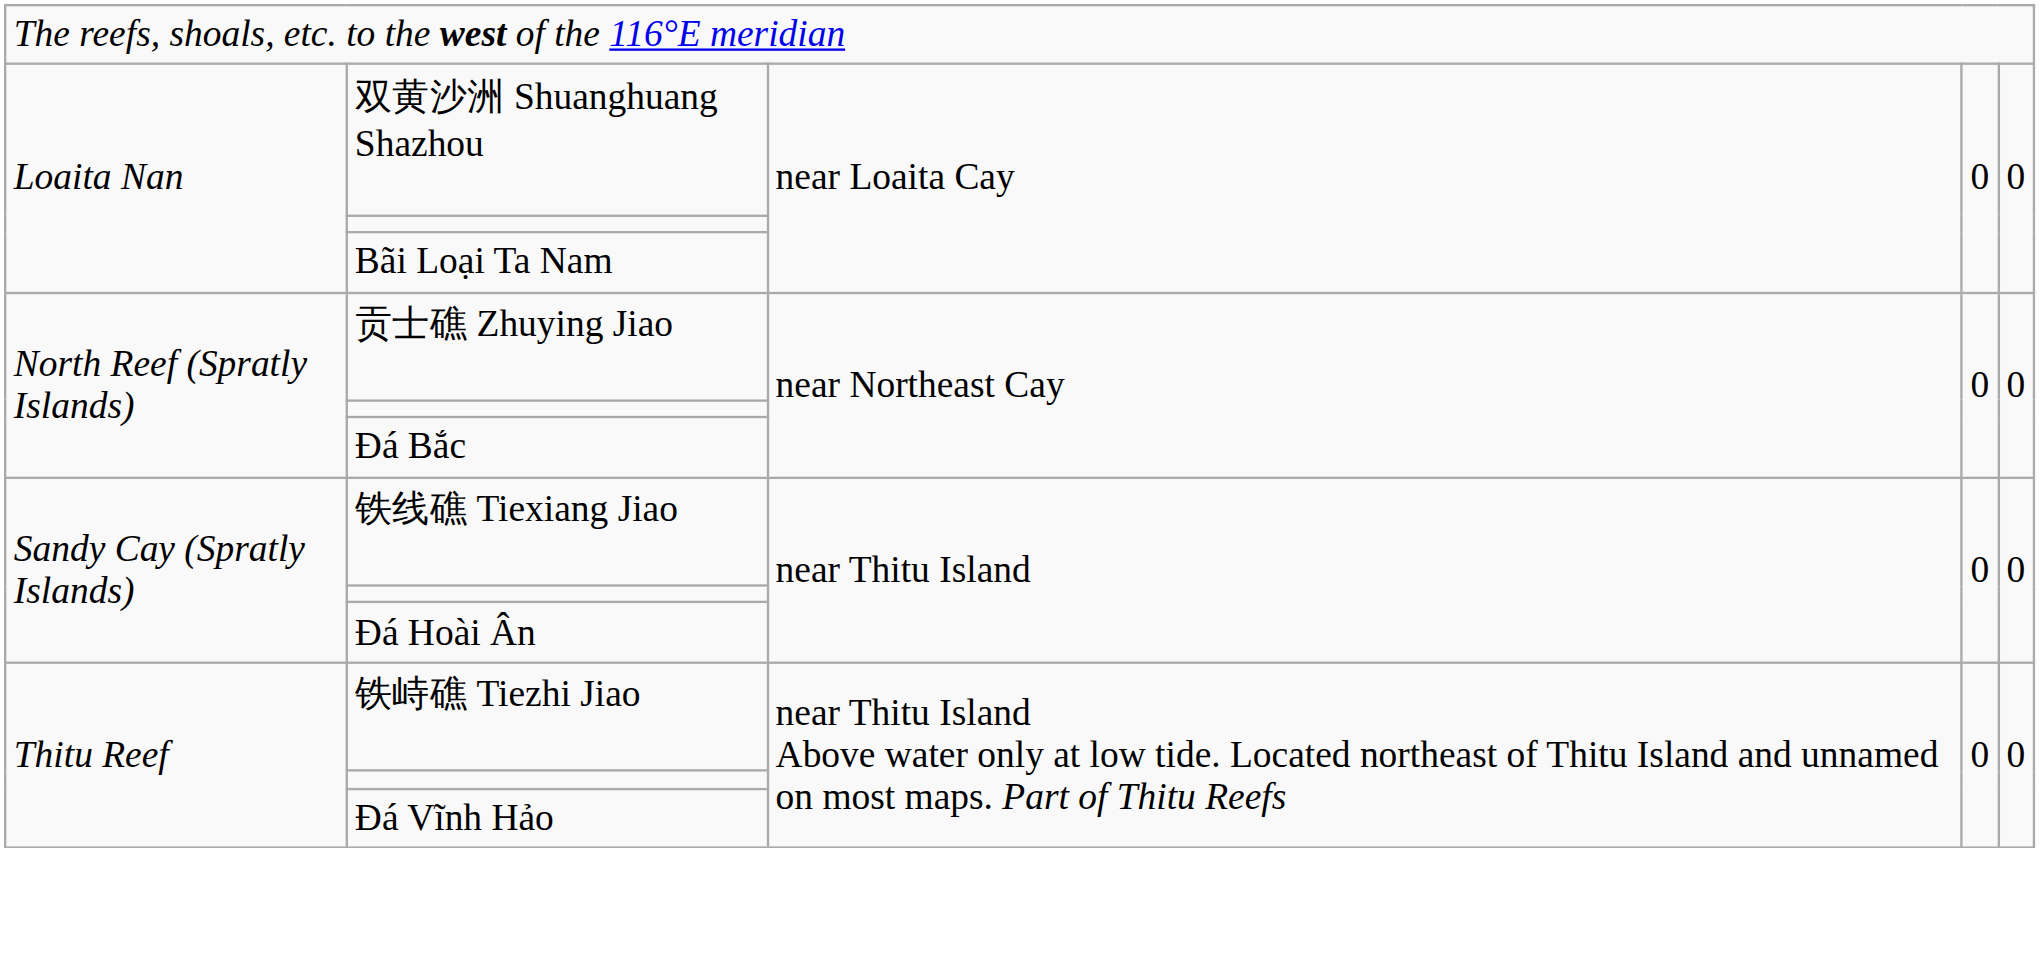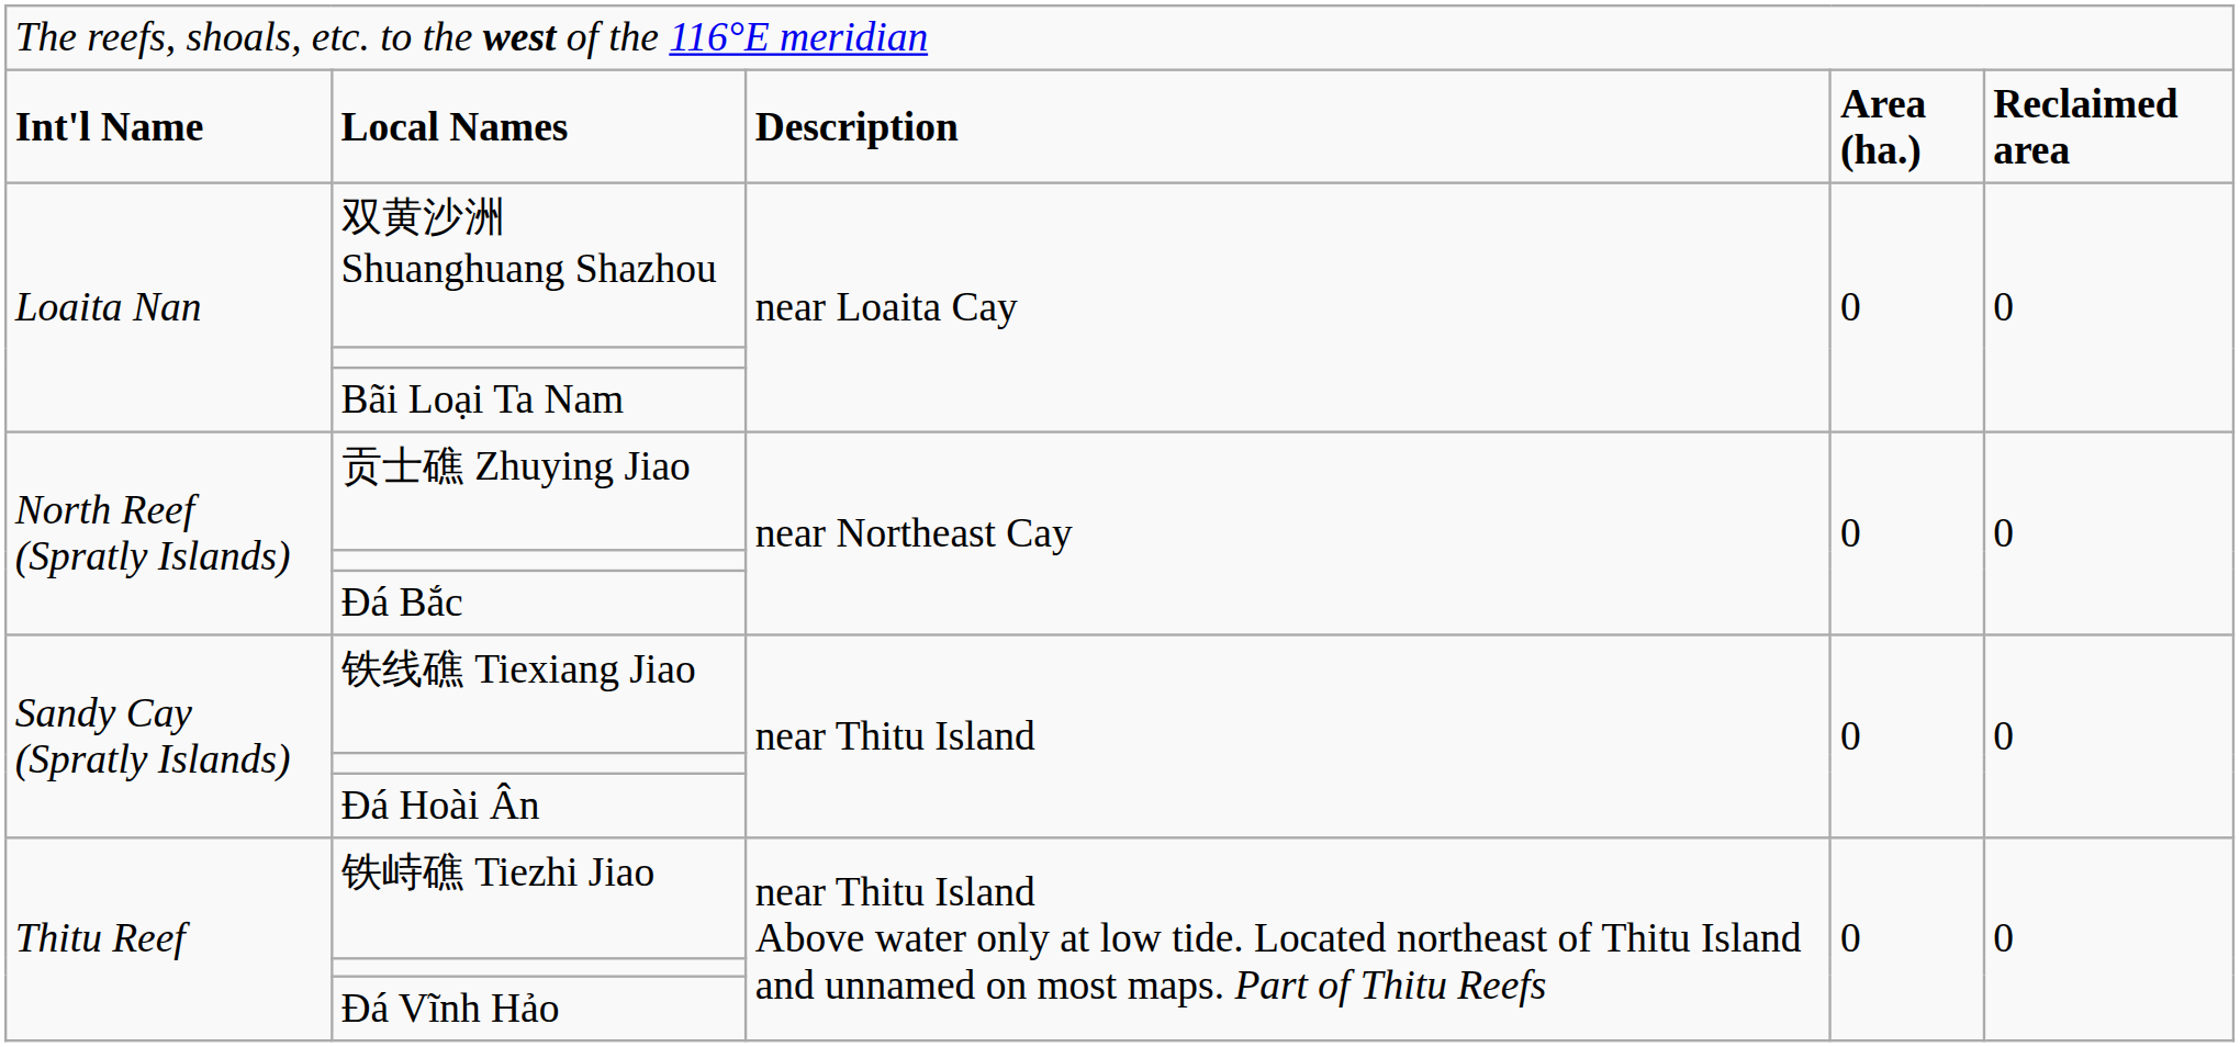+ row: Int'l Name | Local Names | Description | Area (ha.) | Reclaimed area
